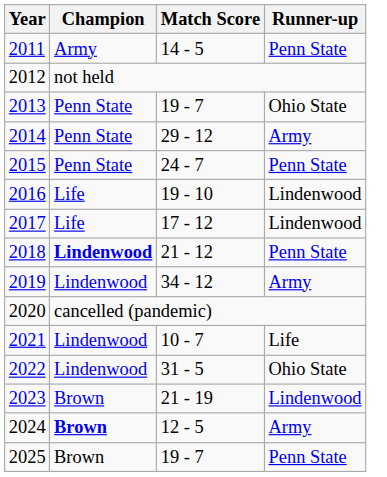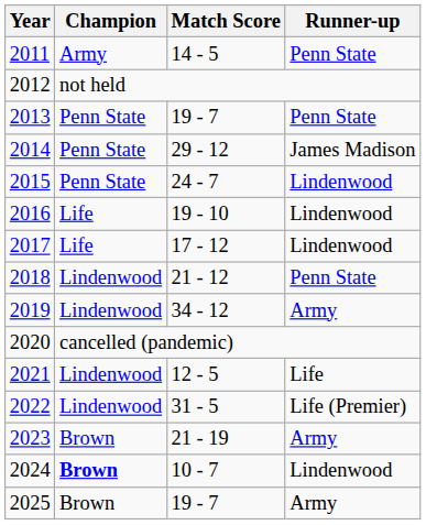2013 | Runner-up: Ohio State -> Penn State
2014 | Runner-up: Army -> James Madison
2015 | Runner-up: Penn State -> Lindenwood
2018 | Champion: bold -> normal
2021 | Match Score: 10 - 7 -> 12 - 5
2022 | Runner-up: Ohio State -> Life (Premier)
2023 | Runner-up: Lindenwood -> Army
2024 | Match Score: 12 - 5 -> 10 - 7
2024 | Runner-up: Army -> Lindenwood
2025 | Runner-up: Penn State -> Army
